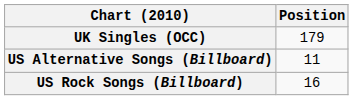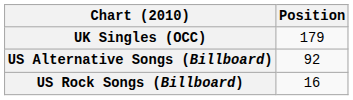US Alternative Songs (Billboard) | Position: 11 -> 92
